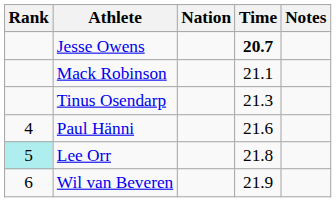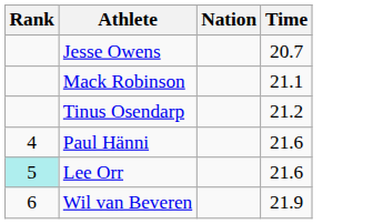- column: Notes
Jesse Owens | Time: bold -> normal
Tinus Osendarp | Time: 21.3 -> 21.2
Lee Orr | Time: 21.8 -> 21.6
